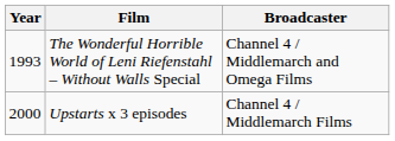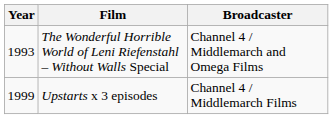Upstarts x 3 episodes | Year: 2000 -> 1999
